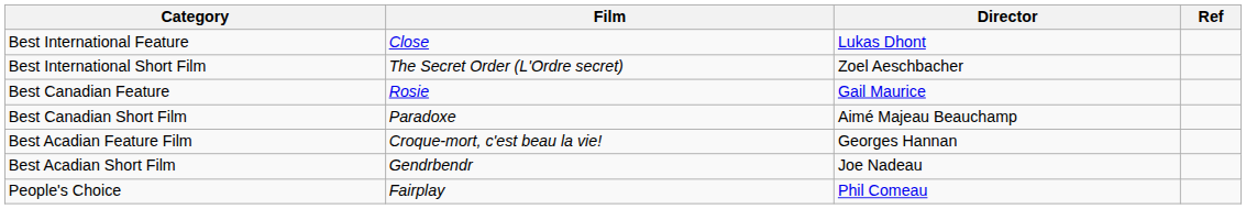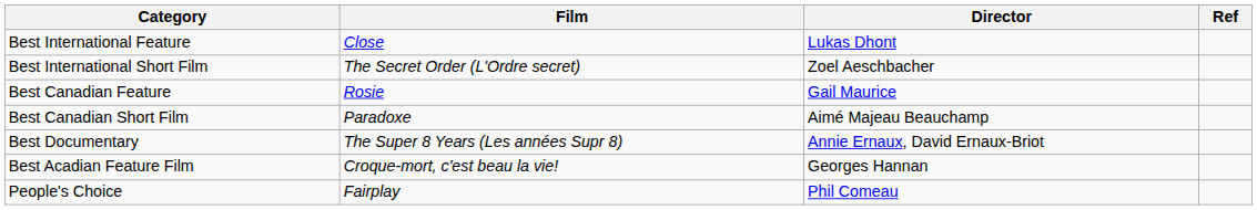+ row: Best Documentary | The Super 8 Years (Les années Supr 8) | Annie Ernaux, David Ernaux-Briot
- row: Best Acadian Short Film | Gendrbendr | Joe Nadeau
